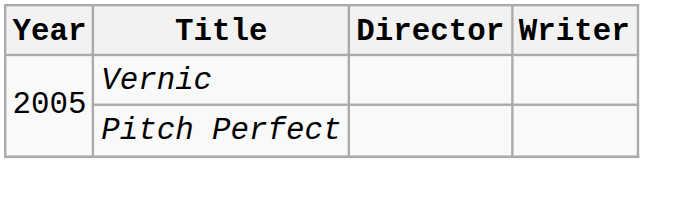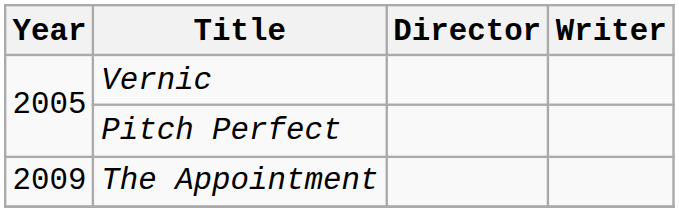+ row: 2009 | The Appointment
